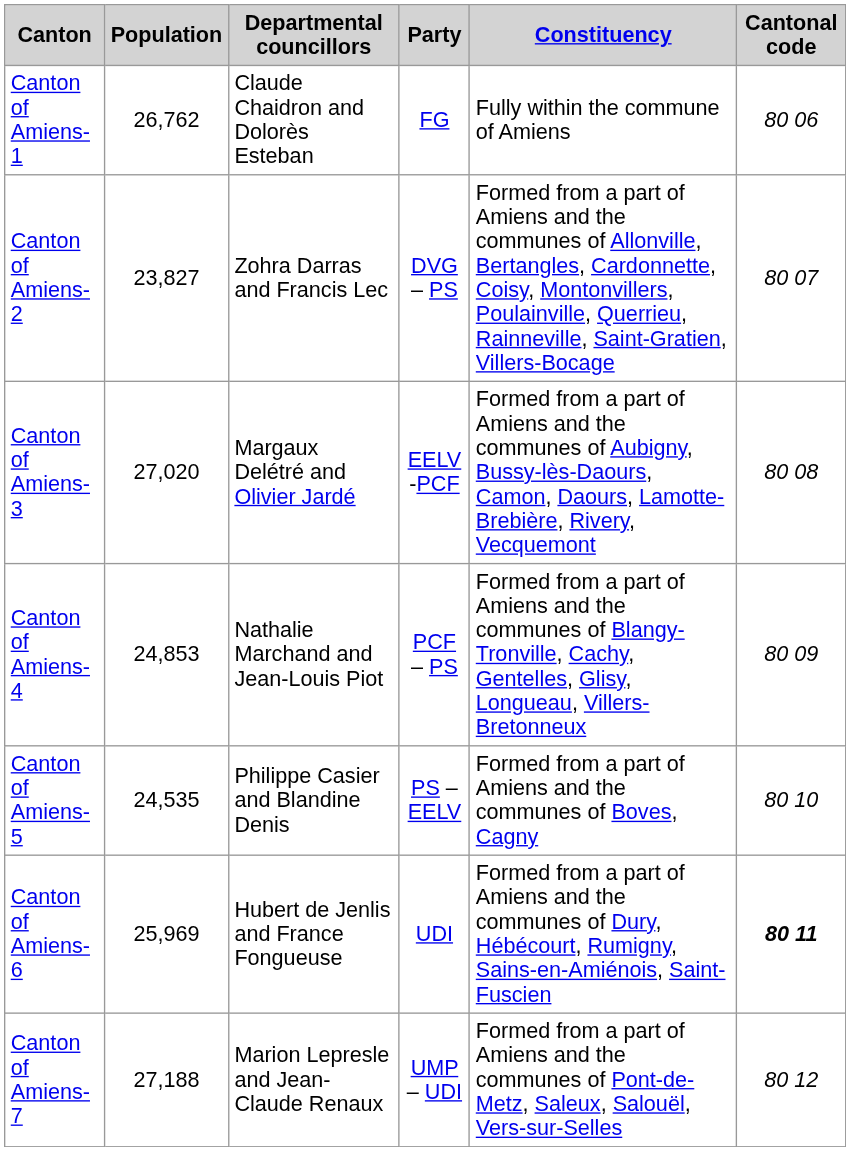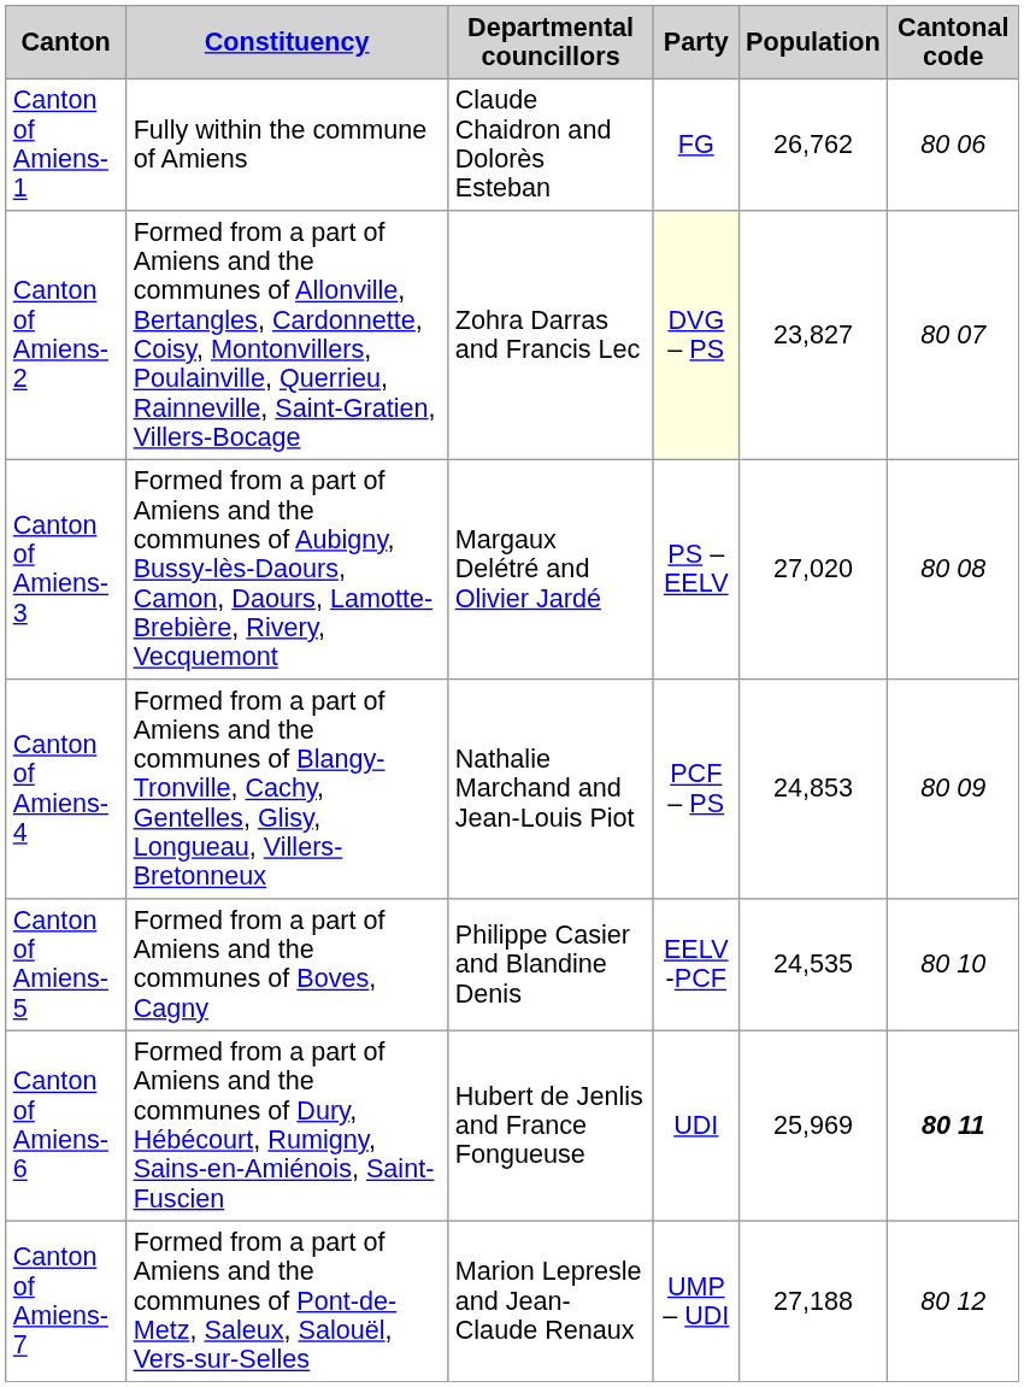columns swapped: Constituency <-> Population
Canton of Amiens-2 | Party: no background -> lightyellow background
Canton of Amiens-3 | Party: EELV -PCF -> PS – EELV
Canton of Amiens-5 | Party: PS – EELV -> EELV -PCF
